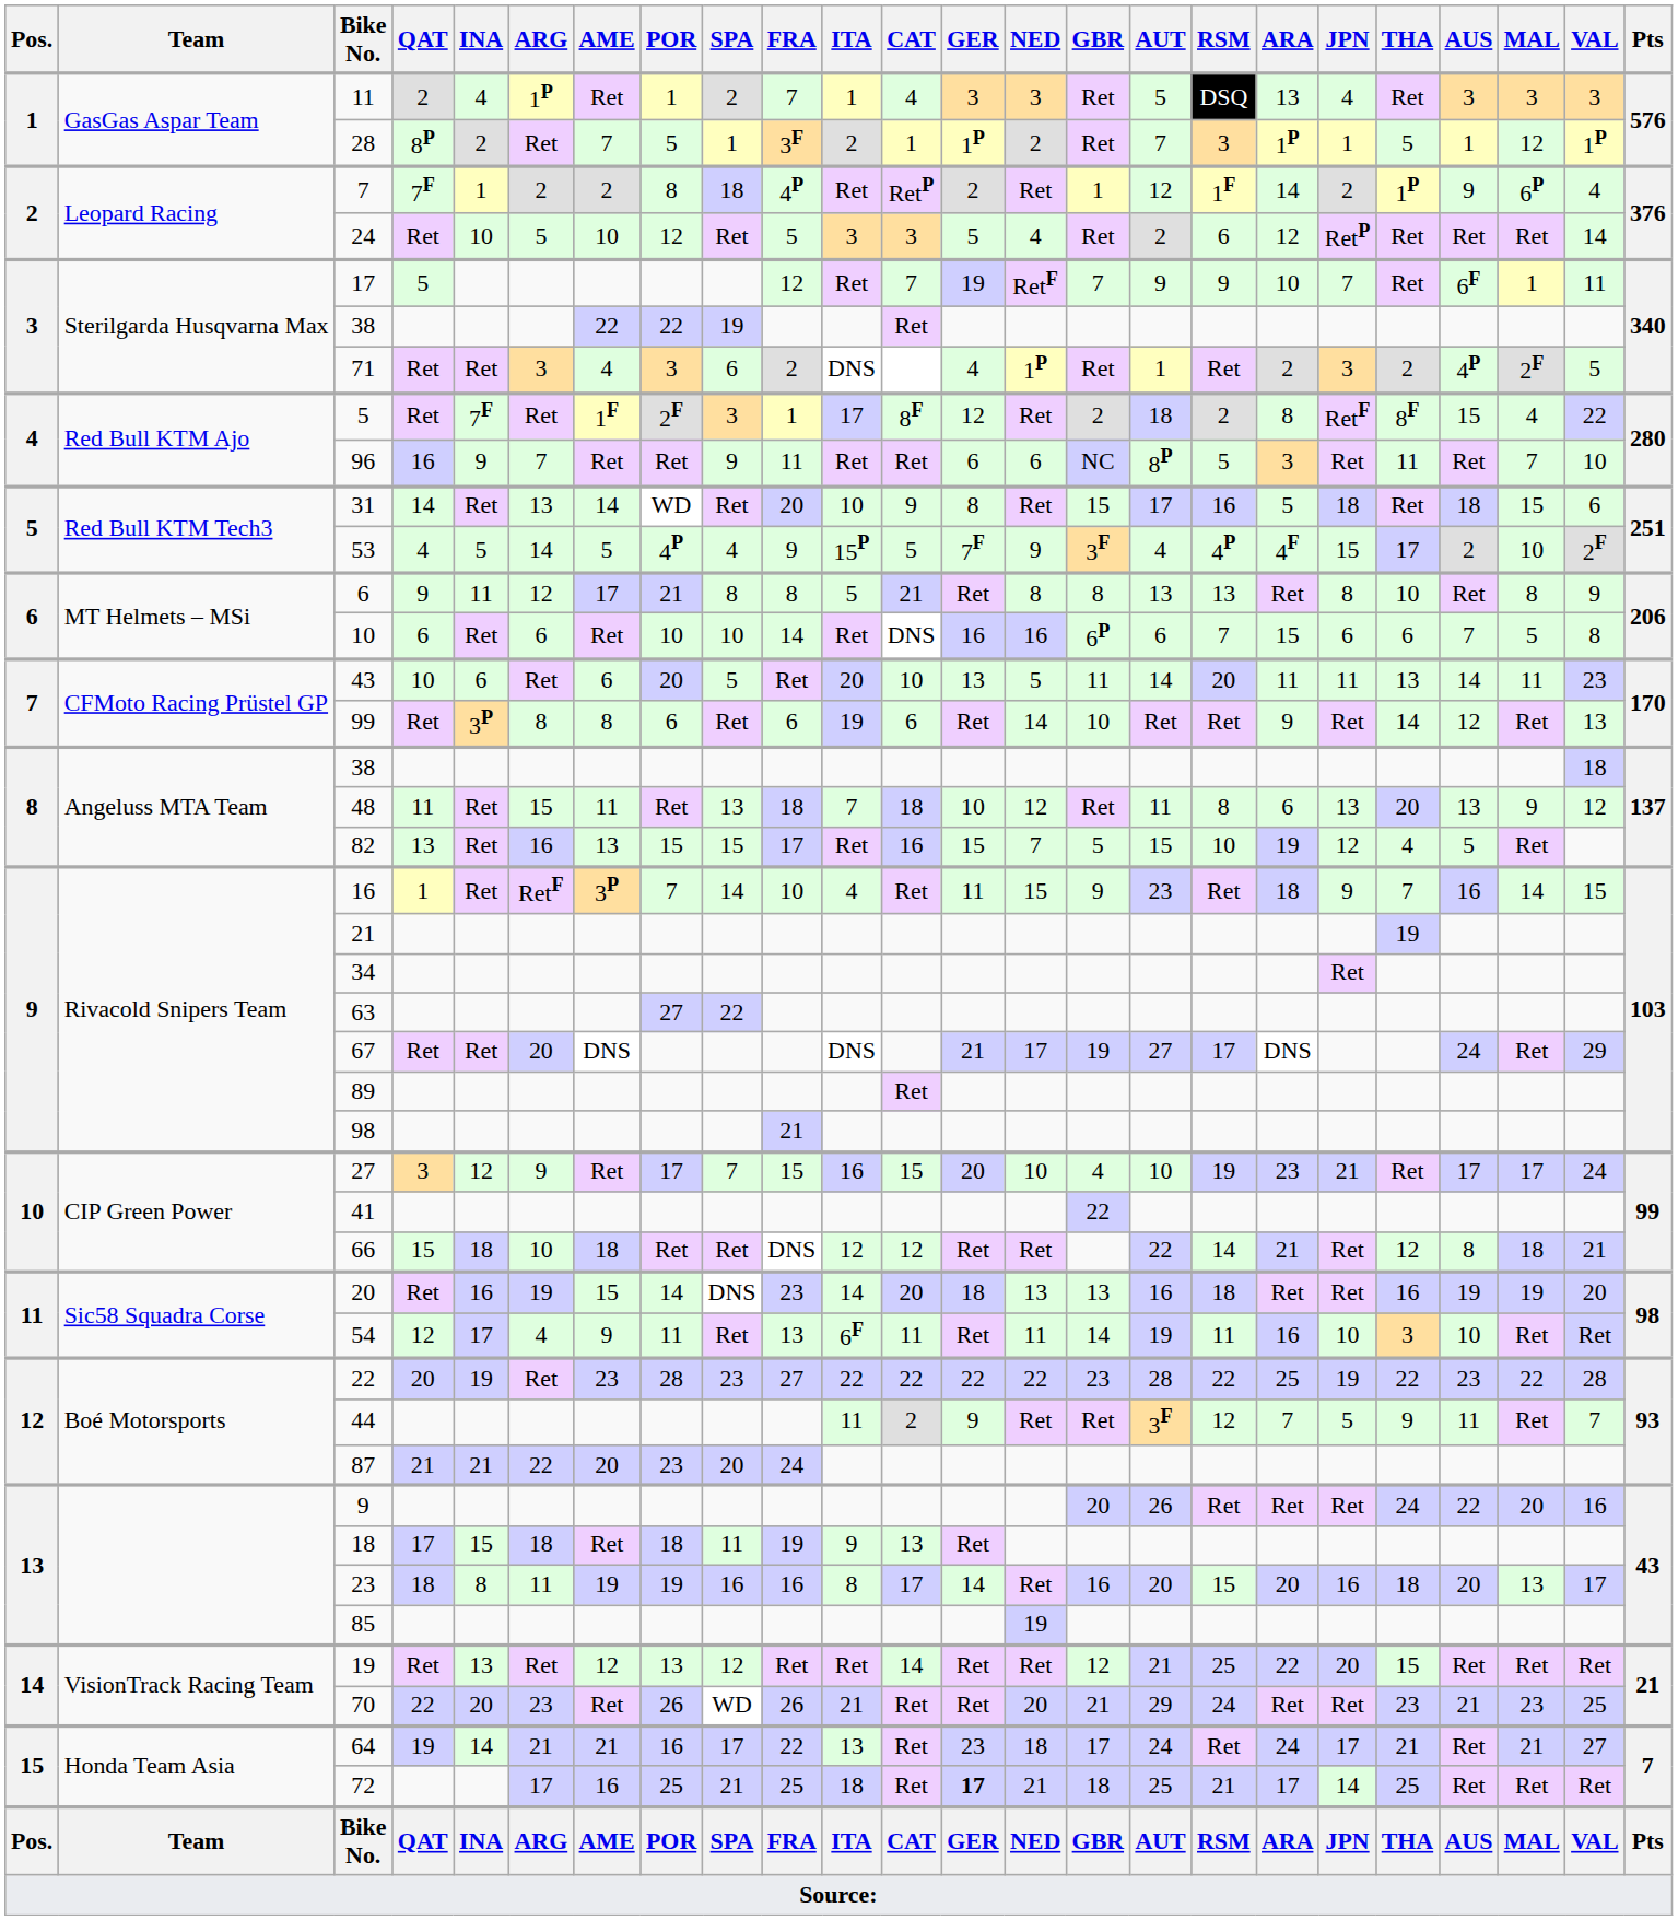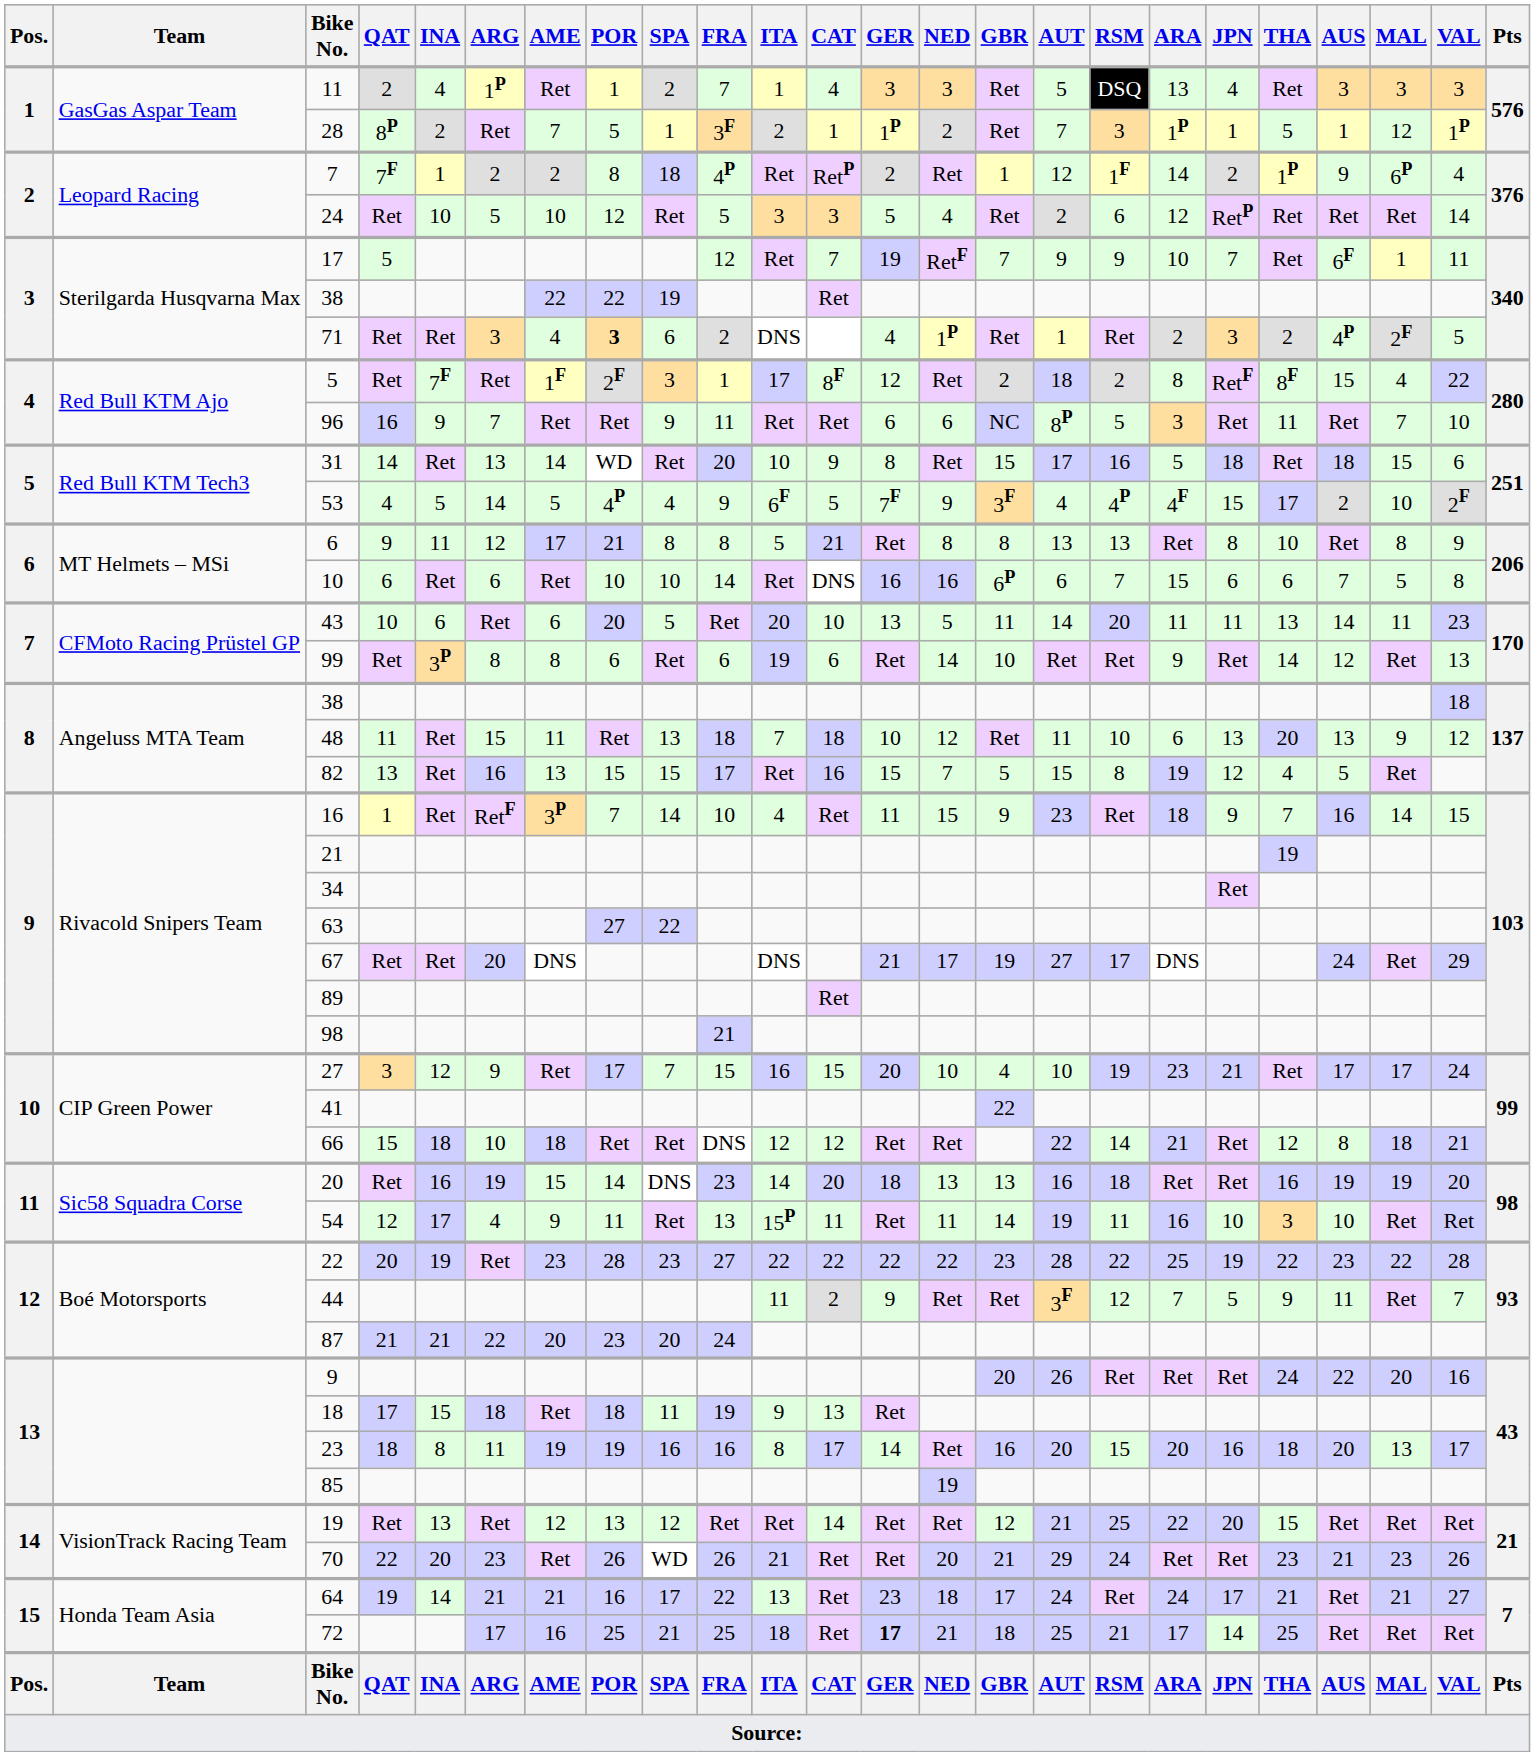71 | POR: normal -> bold
53 | ITA: 15P -> 6F
48 | RSM: 8 -> 10
82 | RSM: 10 -> 8
54 | ITA: 6F -> 15P
70 | VAL: 25 -> 26
